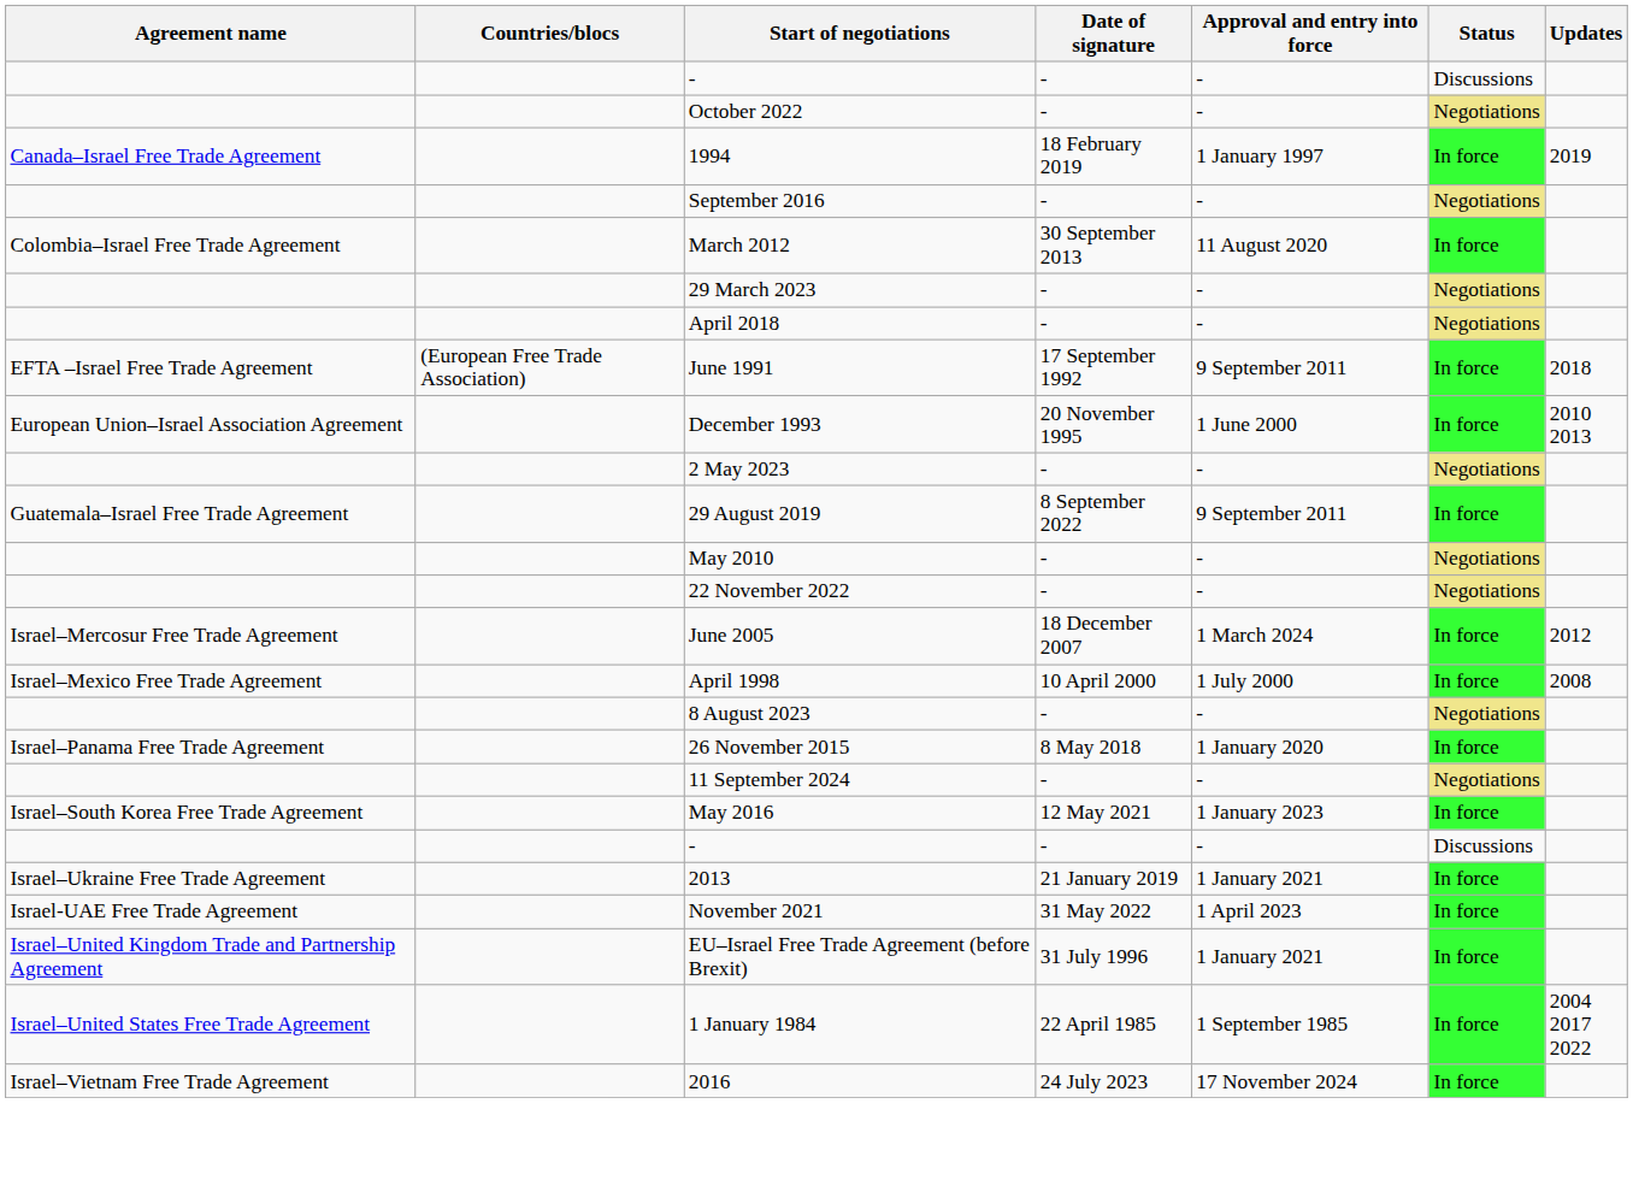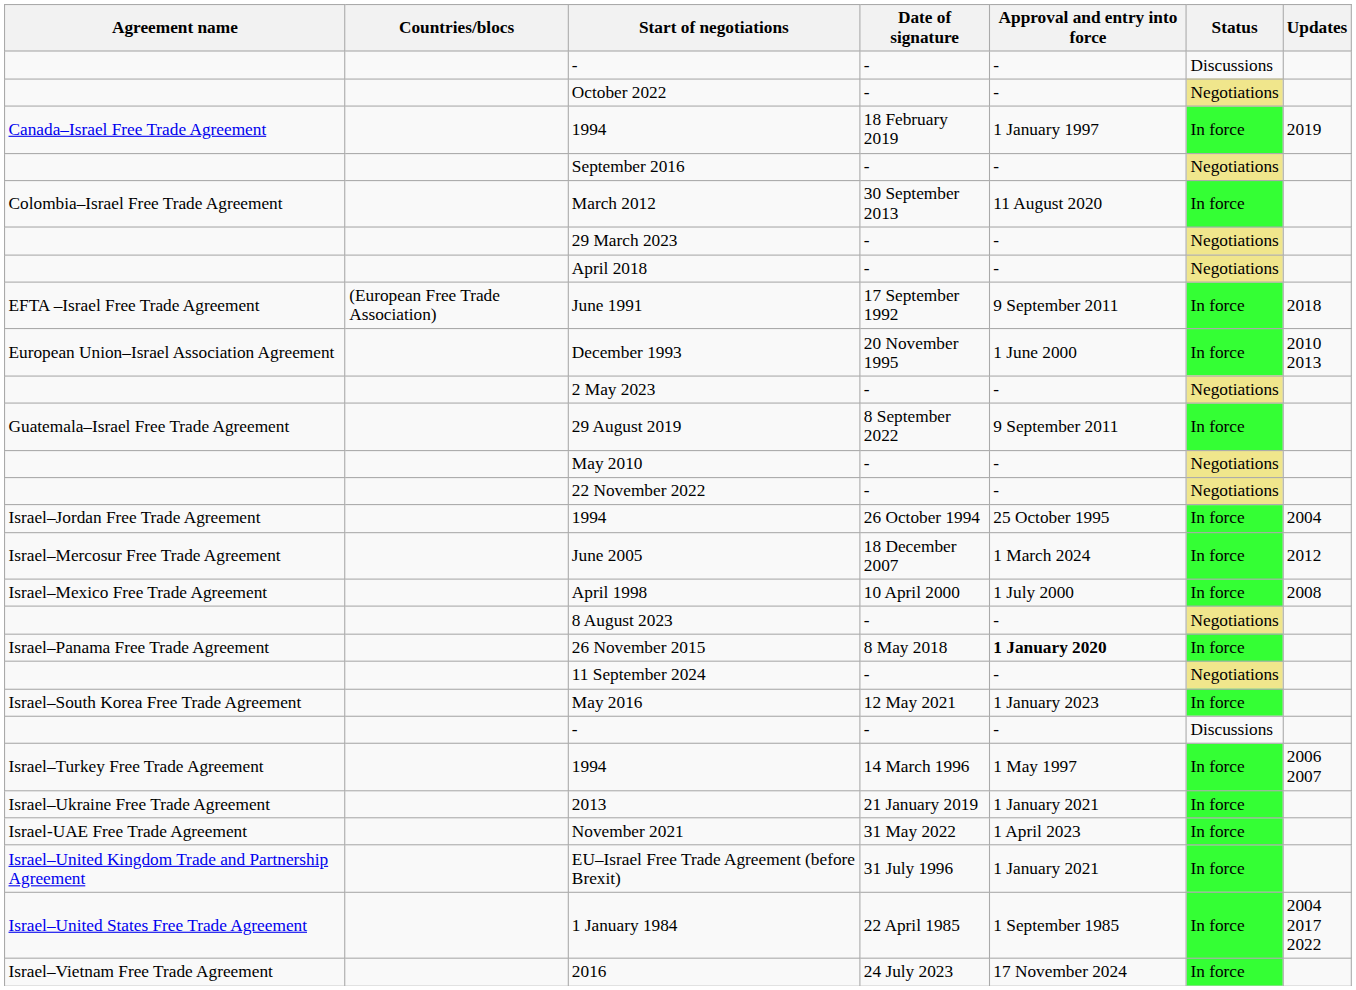+ row: Israel–Jordan Free Trade Agreement | 1994 | 26 October 1994 | 25 October 1995 | In force | 2004
26 November 2015 | Approval and entry into force: normal -> bold
+ row: Israel–Turkey Free Trade Agreement | 1994 | 14 March 1996 | 1 May 1997 | In force | 2006 2007
